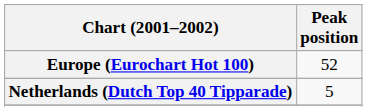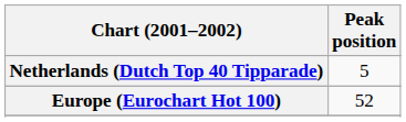rows swapped: Europe (Eurochart Hot 100) <-> Netherlands (Dutch Top 40 Tipparade)
